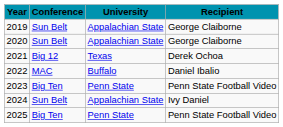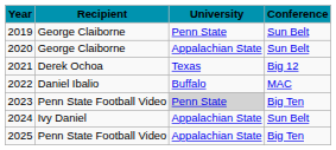columns swapped: Recipient <-> Conference
2019 | University: Appalachian State -> Penn State
2023 | University: no background -> lightgrey background
2025 | University: Penn State -> Appalachian State
